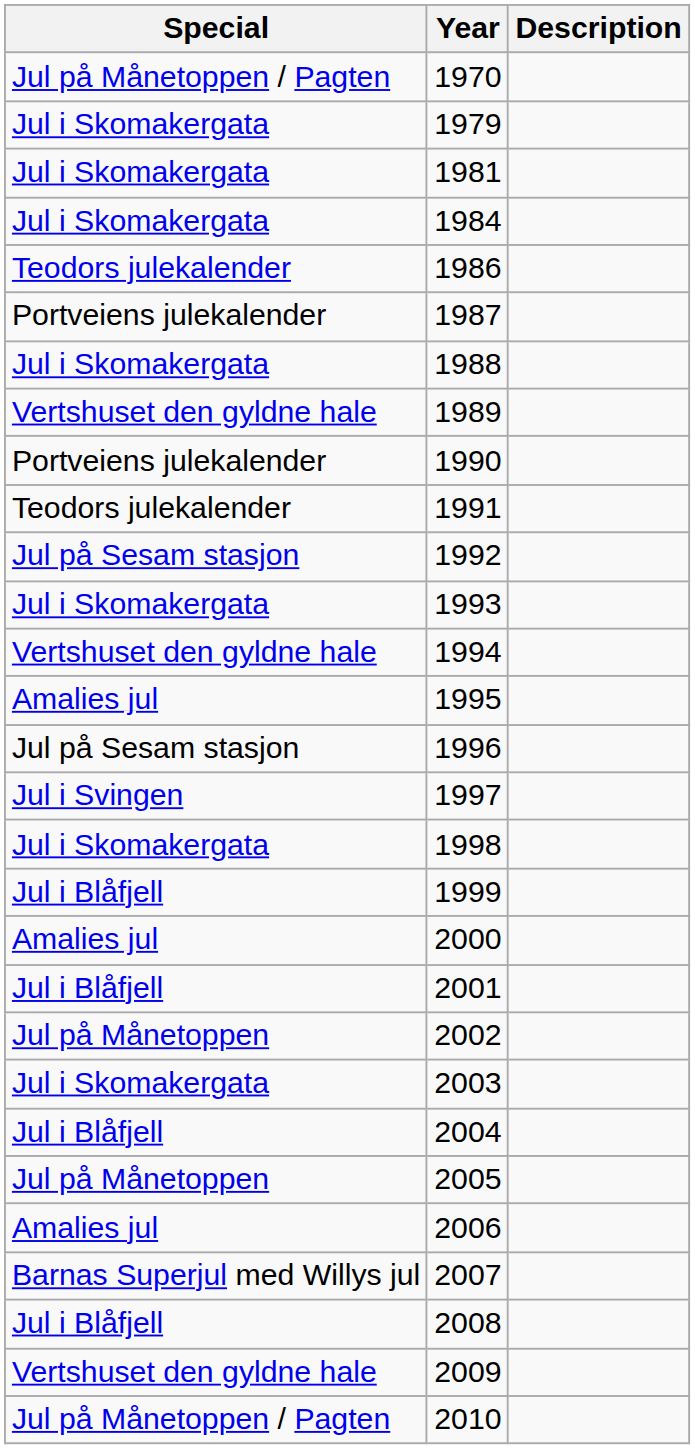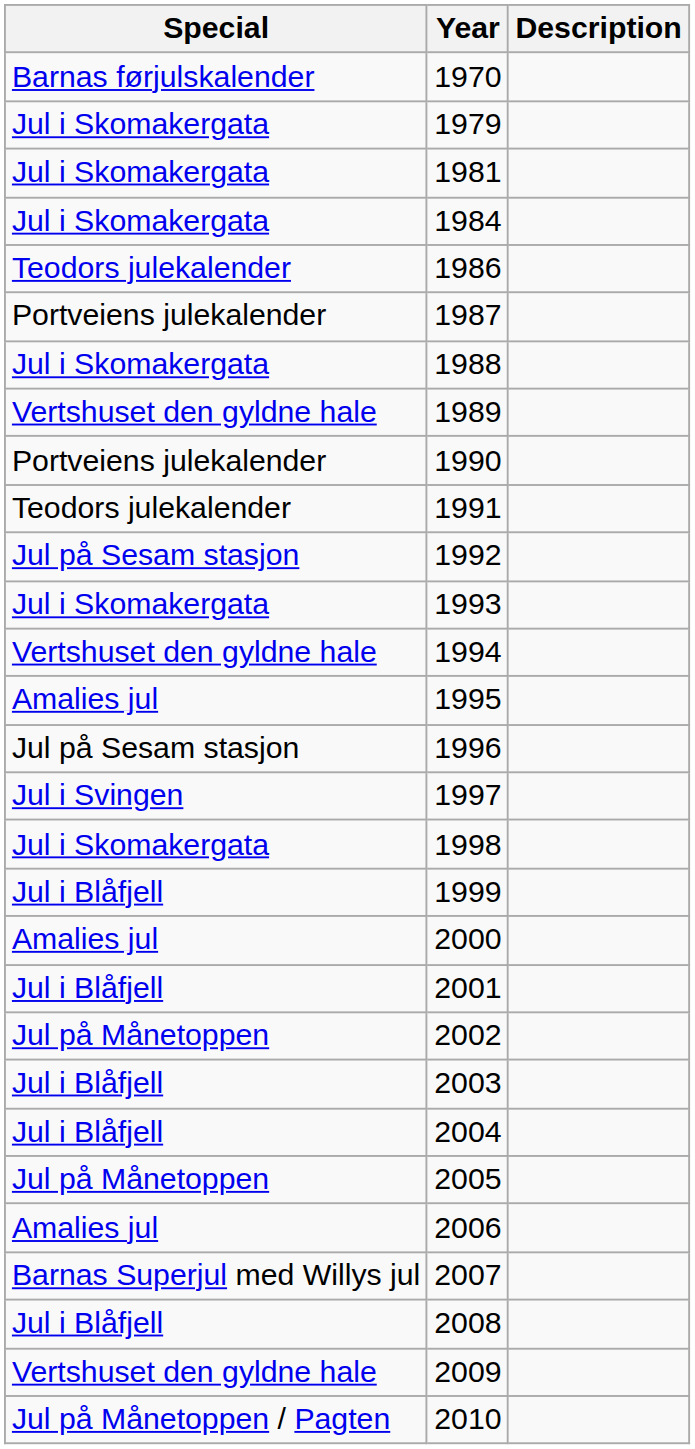1970 | Special: Jul på Månetoppen / Pagten -> Barnas førjulskalender
2003 | Special: Jul i Skomakergata -> Jul i Blåfjell
